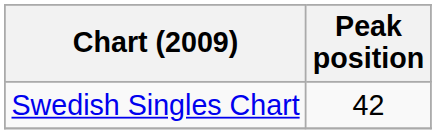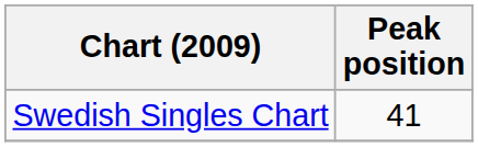Swedish Singles Chart | Peak position: 42 -> 41
